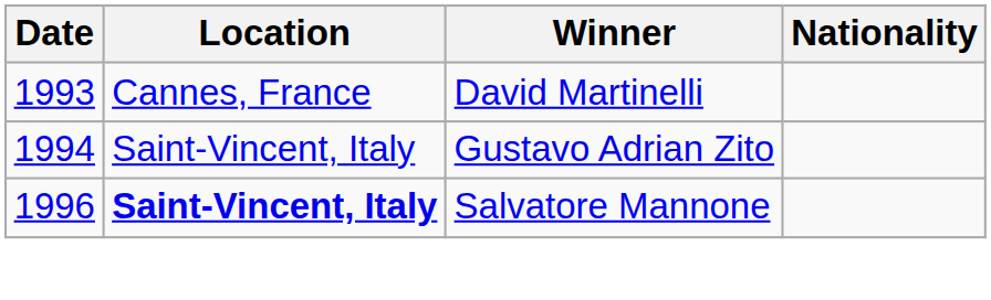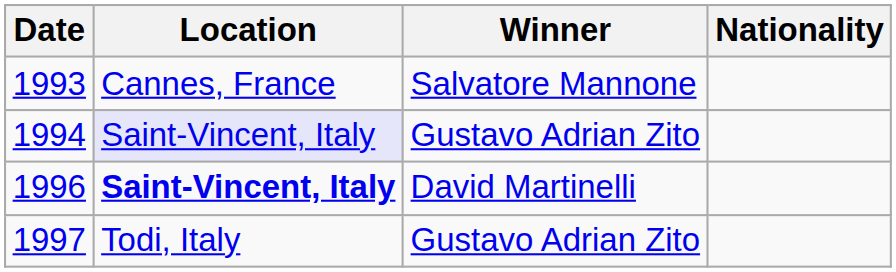1993 | Winner: David Martinelli -> Salvatore Mannone
1994 | Location: no background -> lavender background
1996 | Winner: Salvatore Mannone -> David Martinelli
+ row: 1997 | Todi, Italy | Gustavo Adrian Zito
